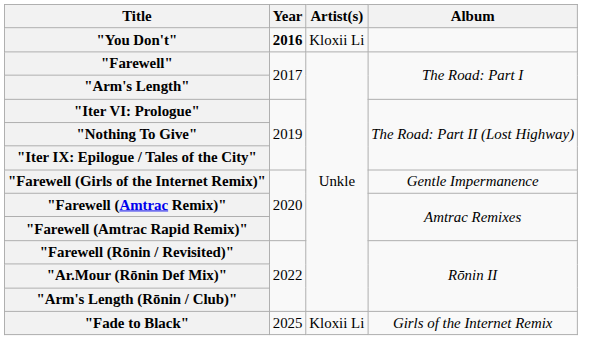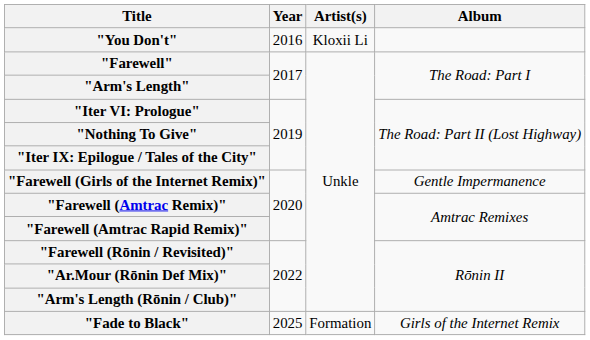"You Don't" | Year: bold -> normal
"Fade to Black" | Artist(s): Kloxii Li -> Formation
